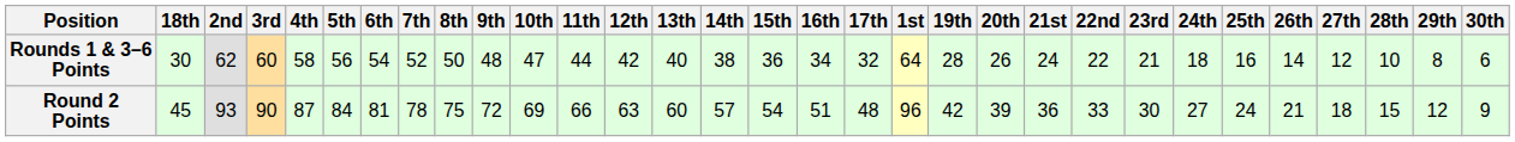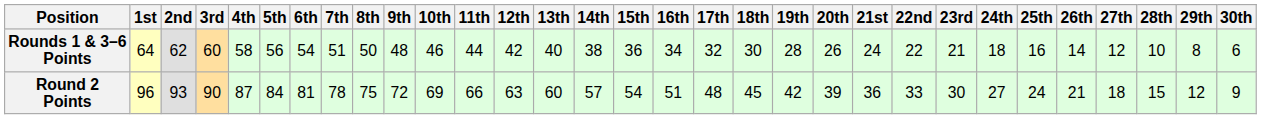columns swapped: 1st <-> 18th
Rounds 1 & 3–6 Points | 7th: 52 -> 51
Rounds 1 & 3–6 Points | 10th: 47 -> 46
